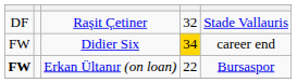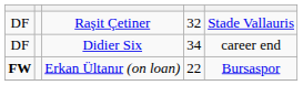Didier Six | column 1: FW -> DF
Didier Six | column 4: gold background -> no background
